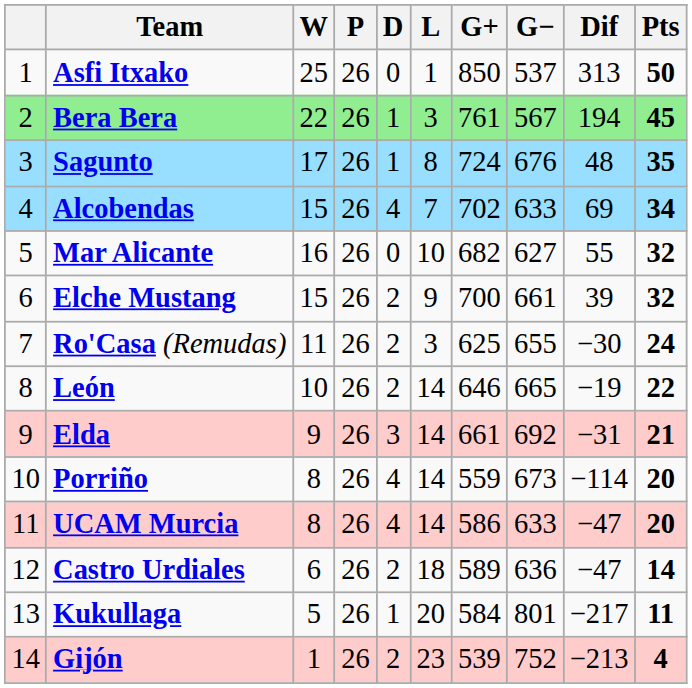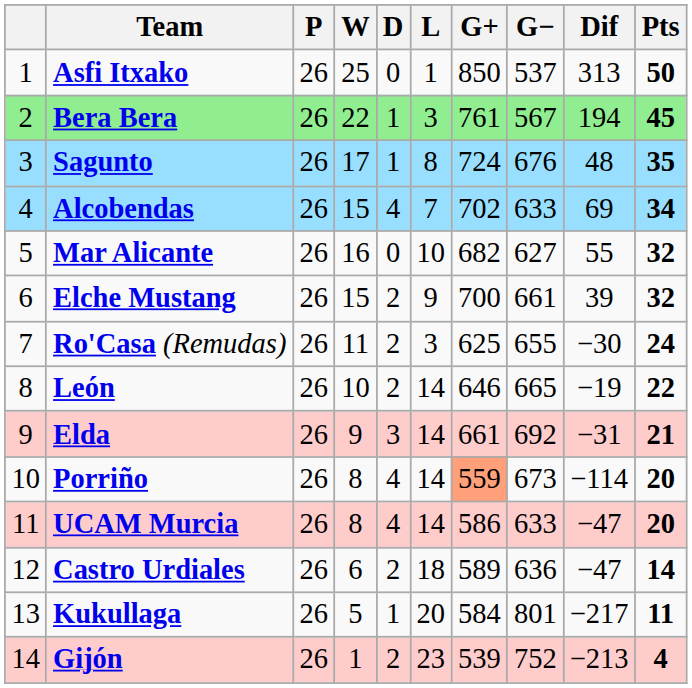columns swapped: P <-> W
Porriño | G+: no background -> lightsalmon background
